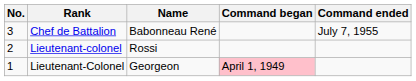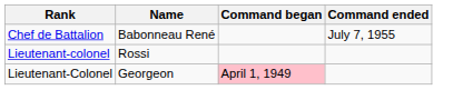- column: No. | 3 | 2 | 1
